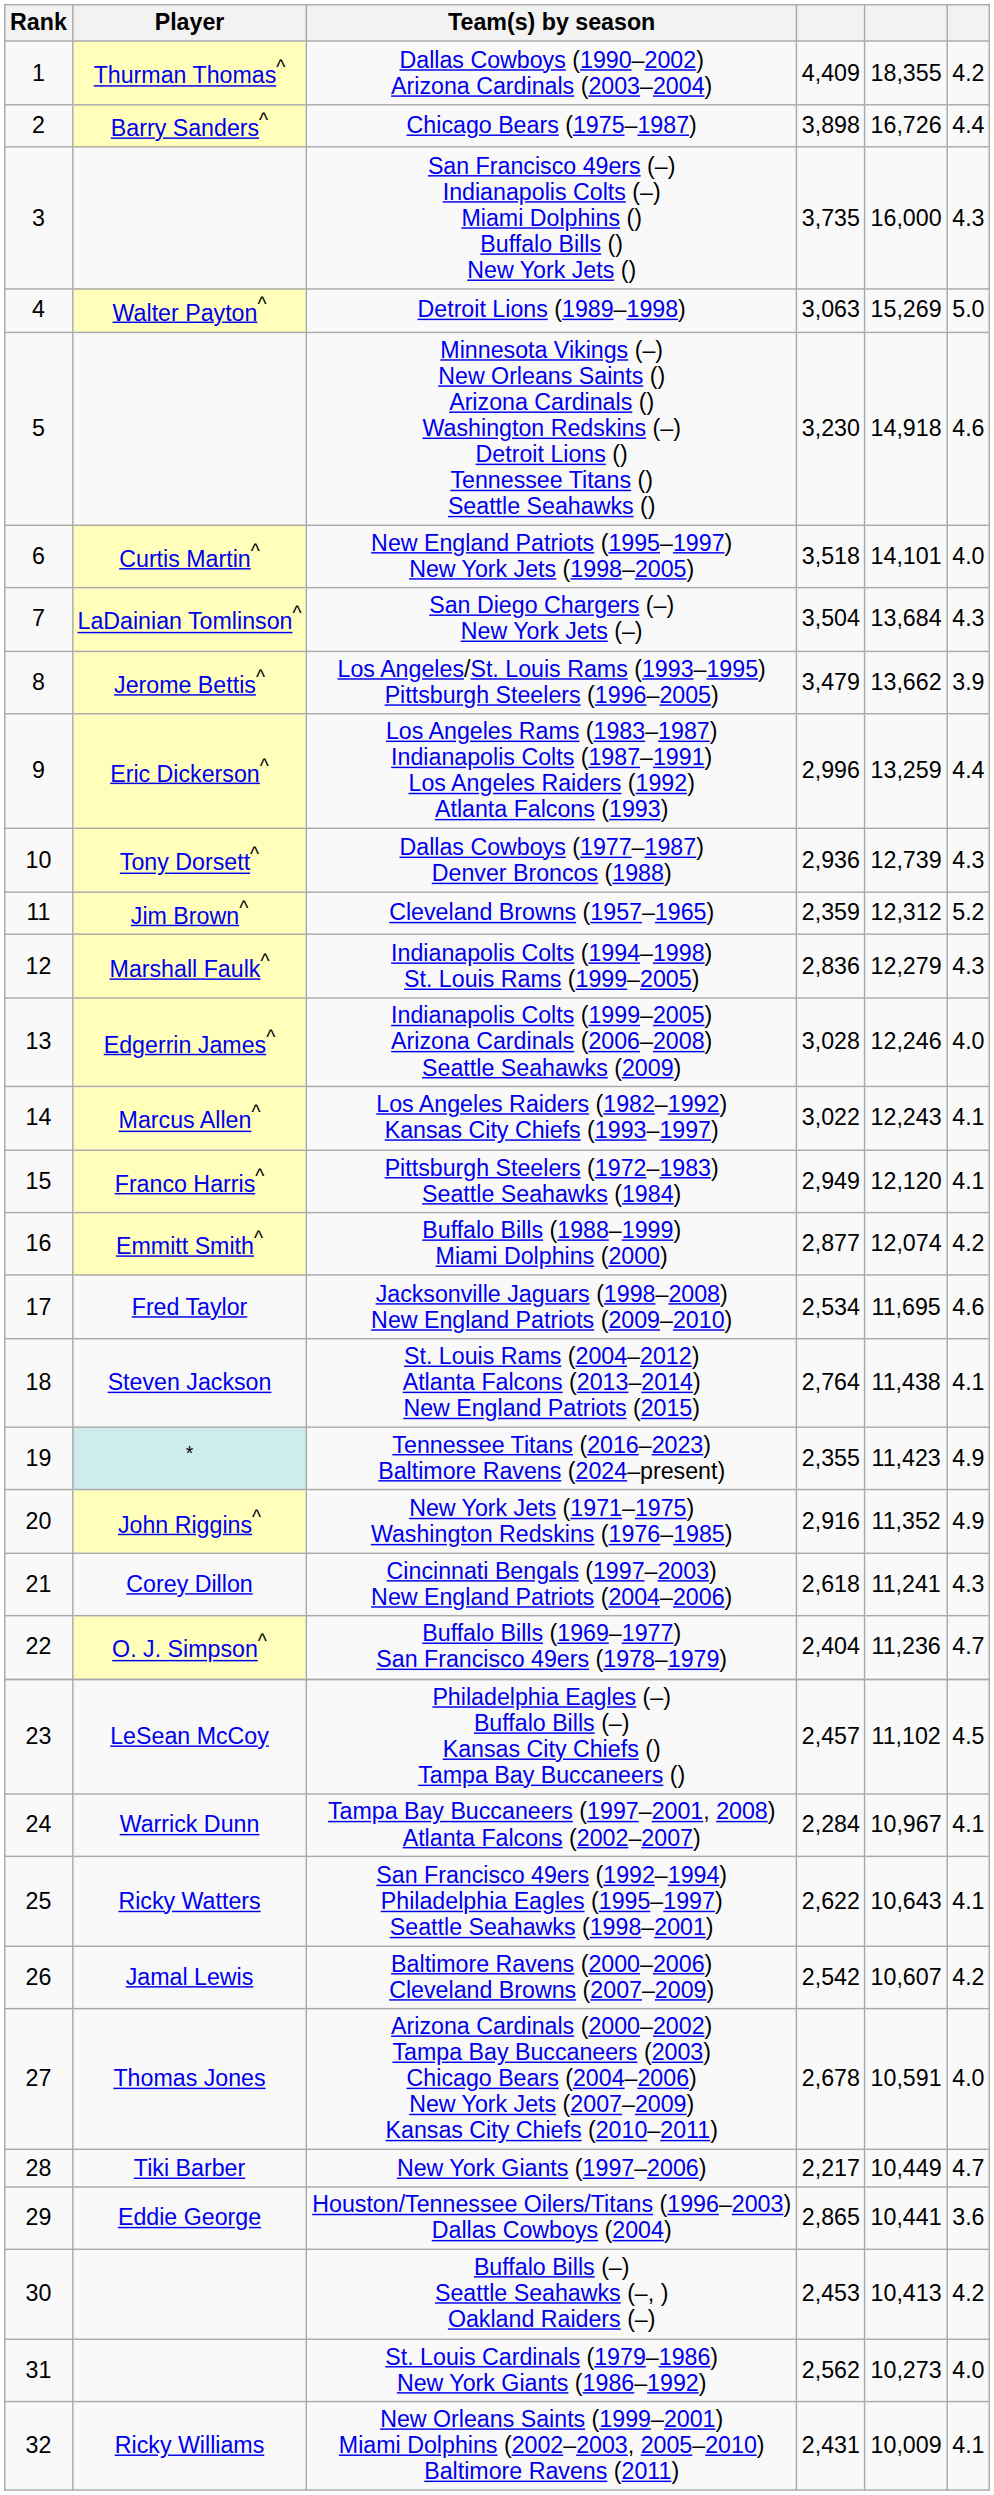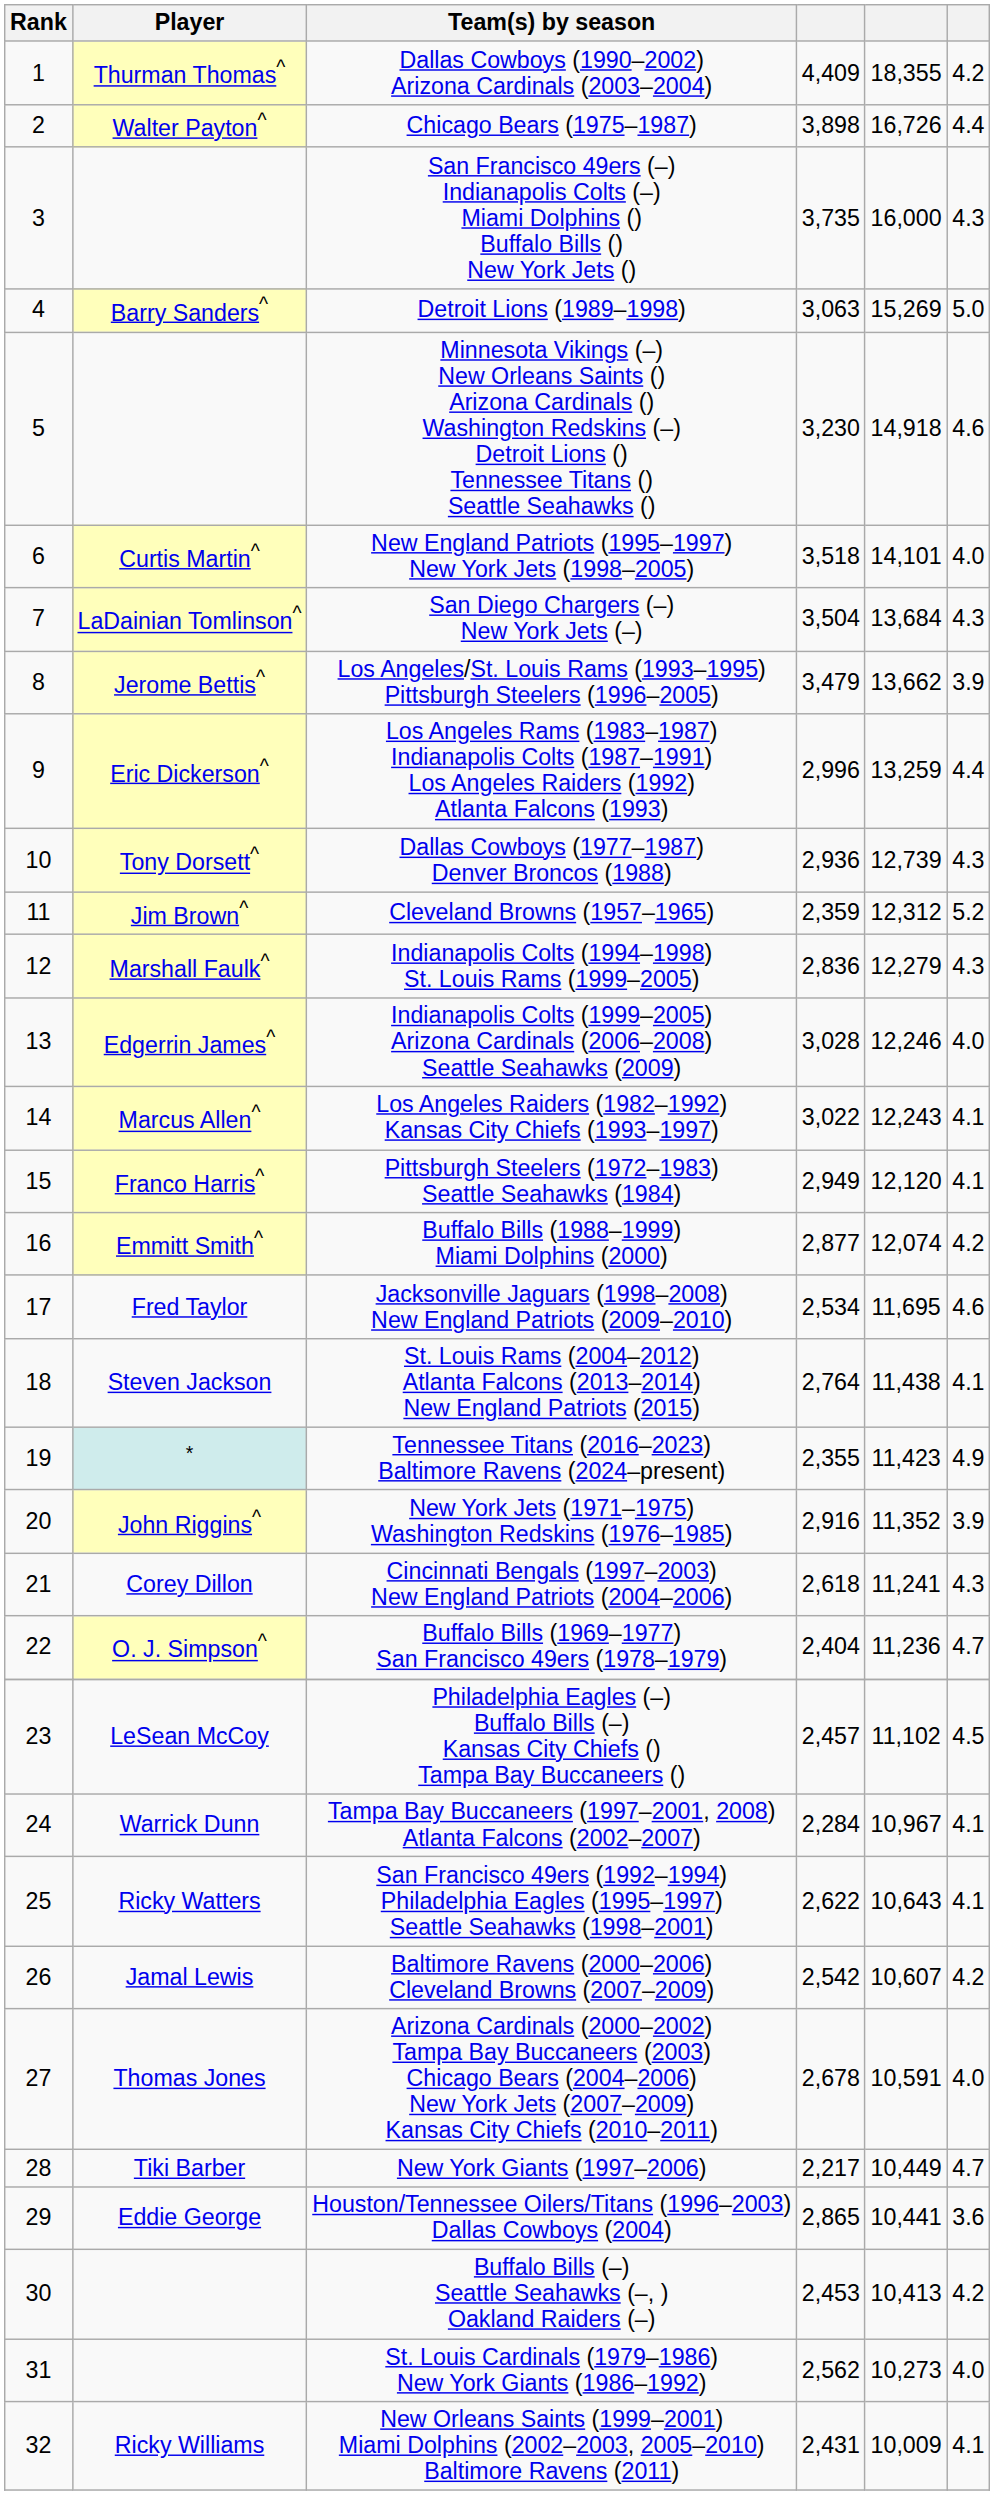Chicago Bears (1975–1987) | Player: Barry Sanders^ -> Walter Payton^
Detroit Lions (1989–1998) | Player: Walter Payton^ -> Barry Sanders^
New York Jets (1971–1975) Washington Redskins (1976–1985) | column 6: 4.9 -> 3.9
